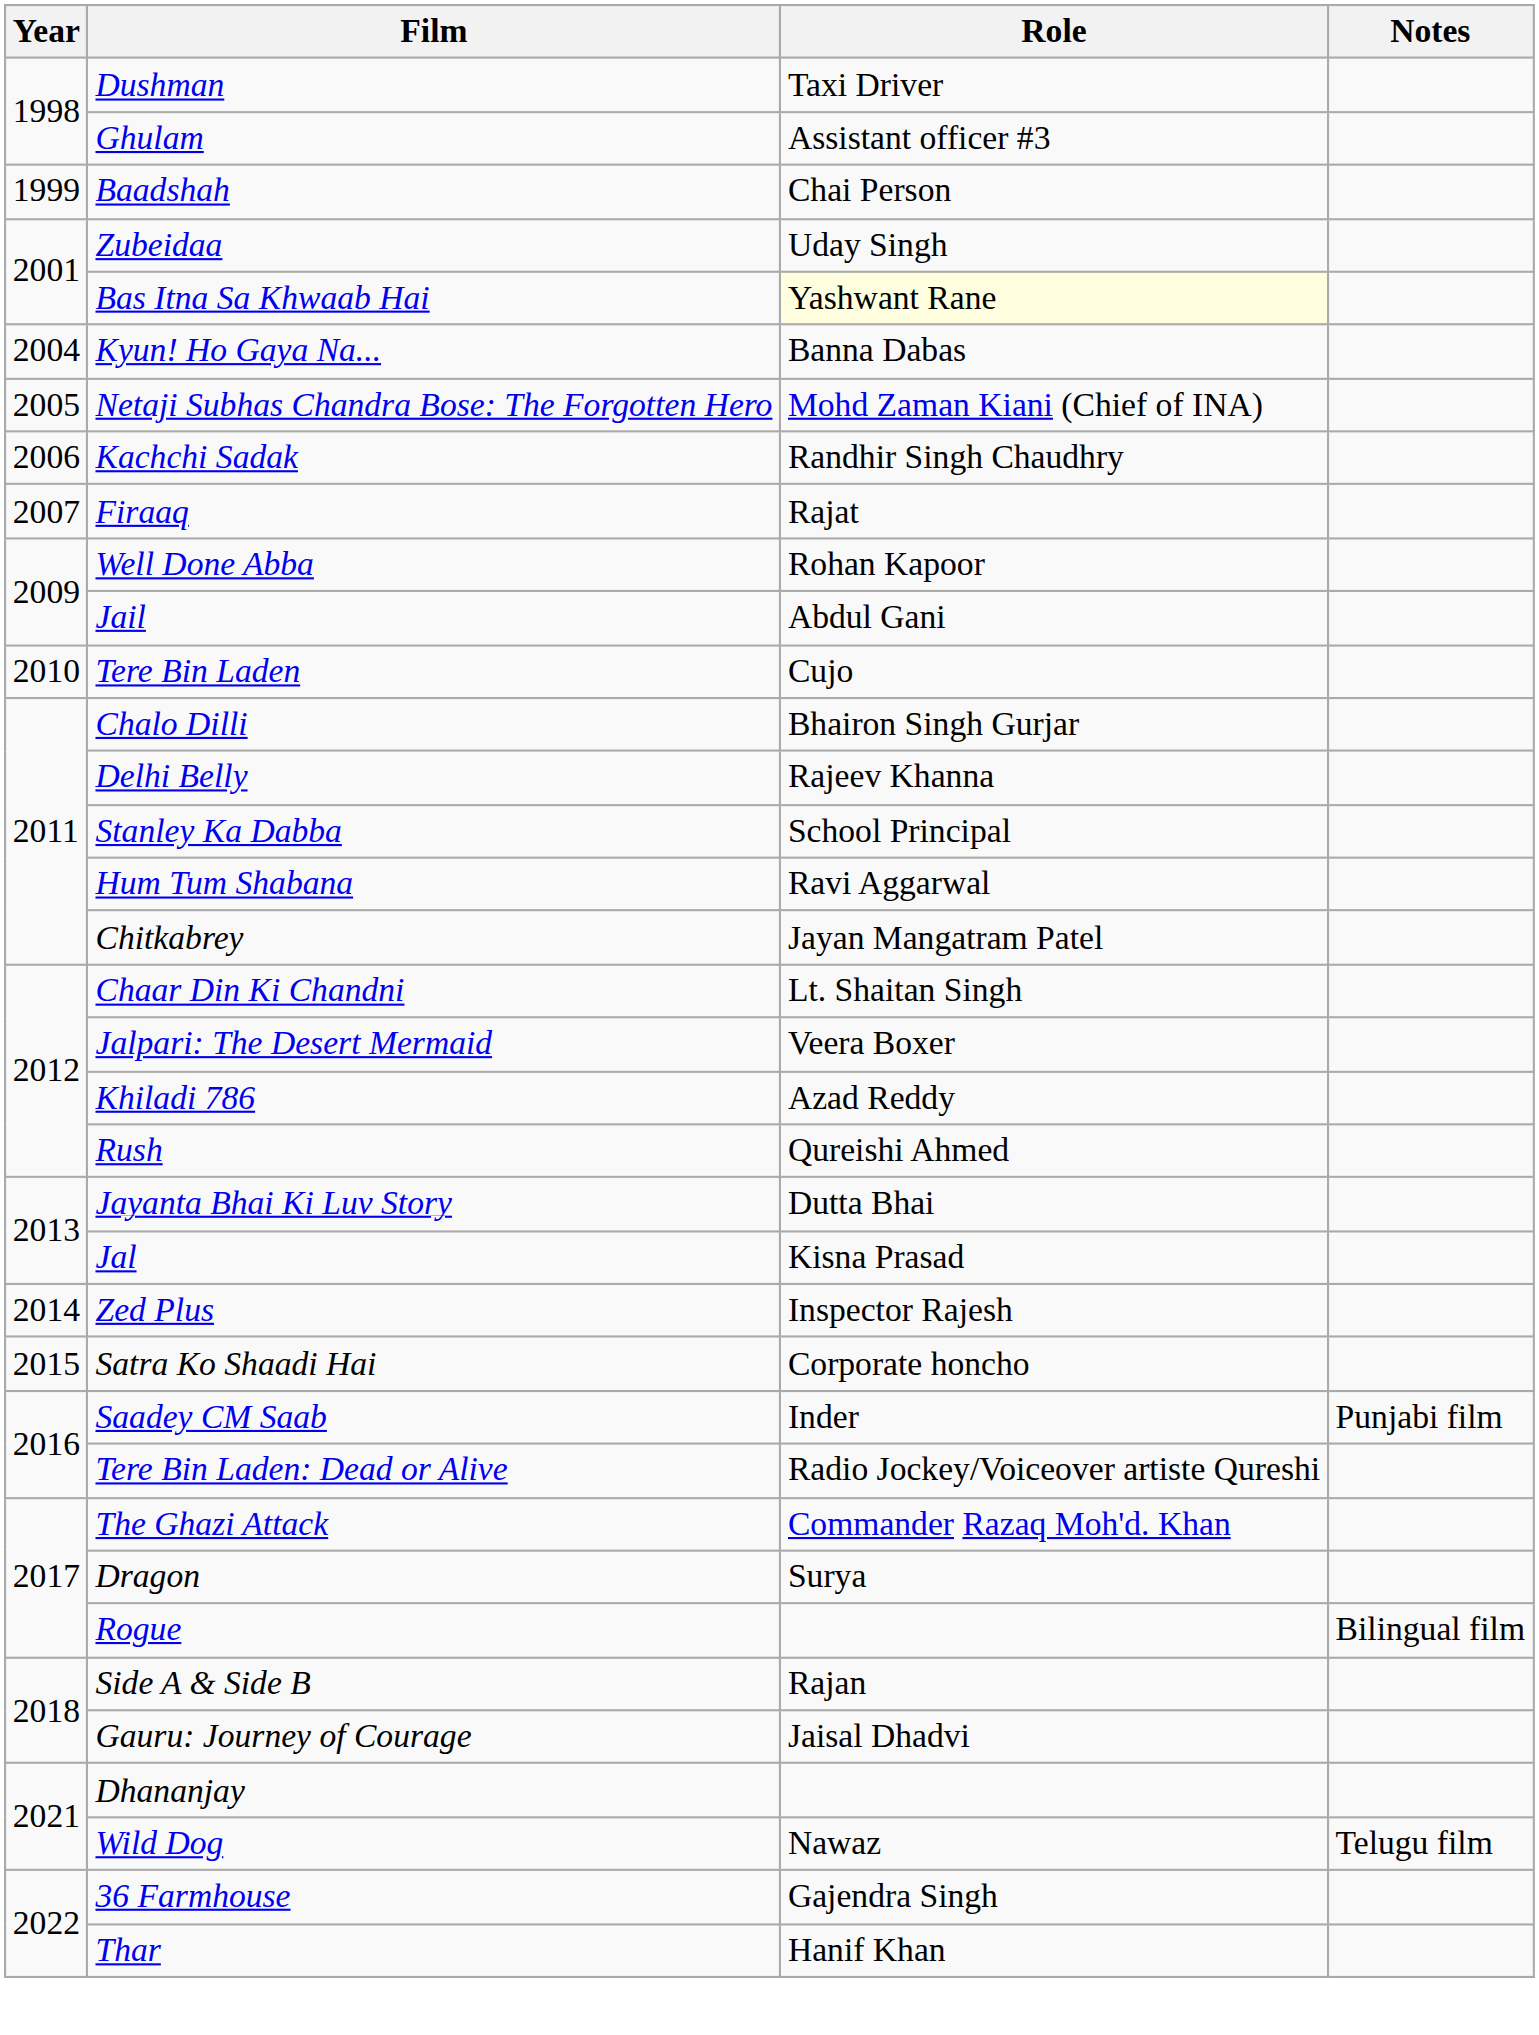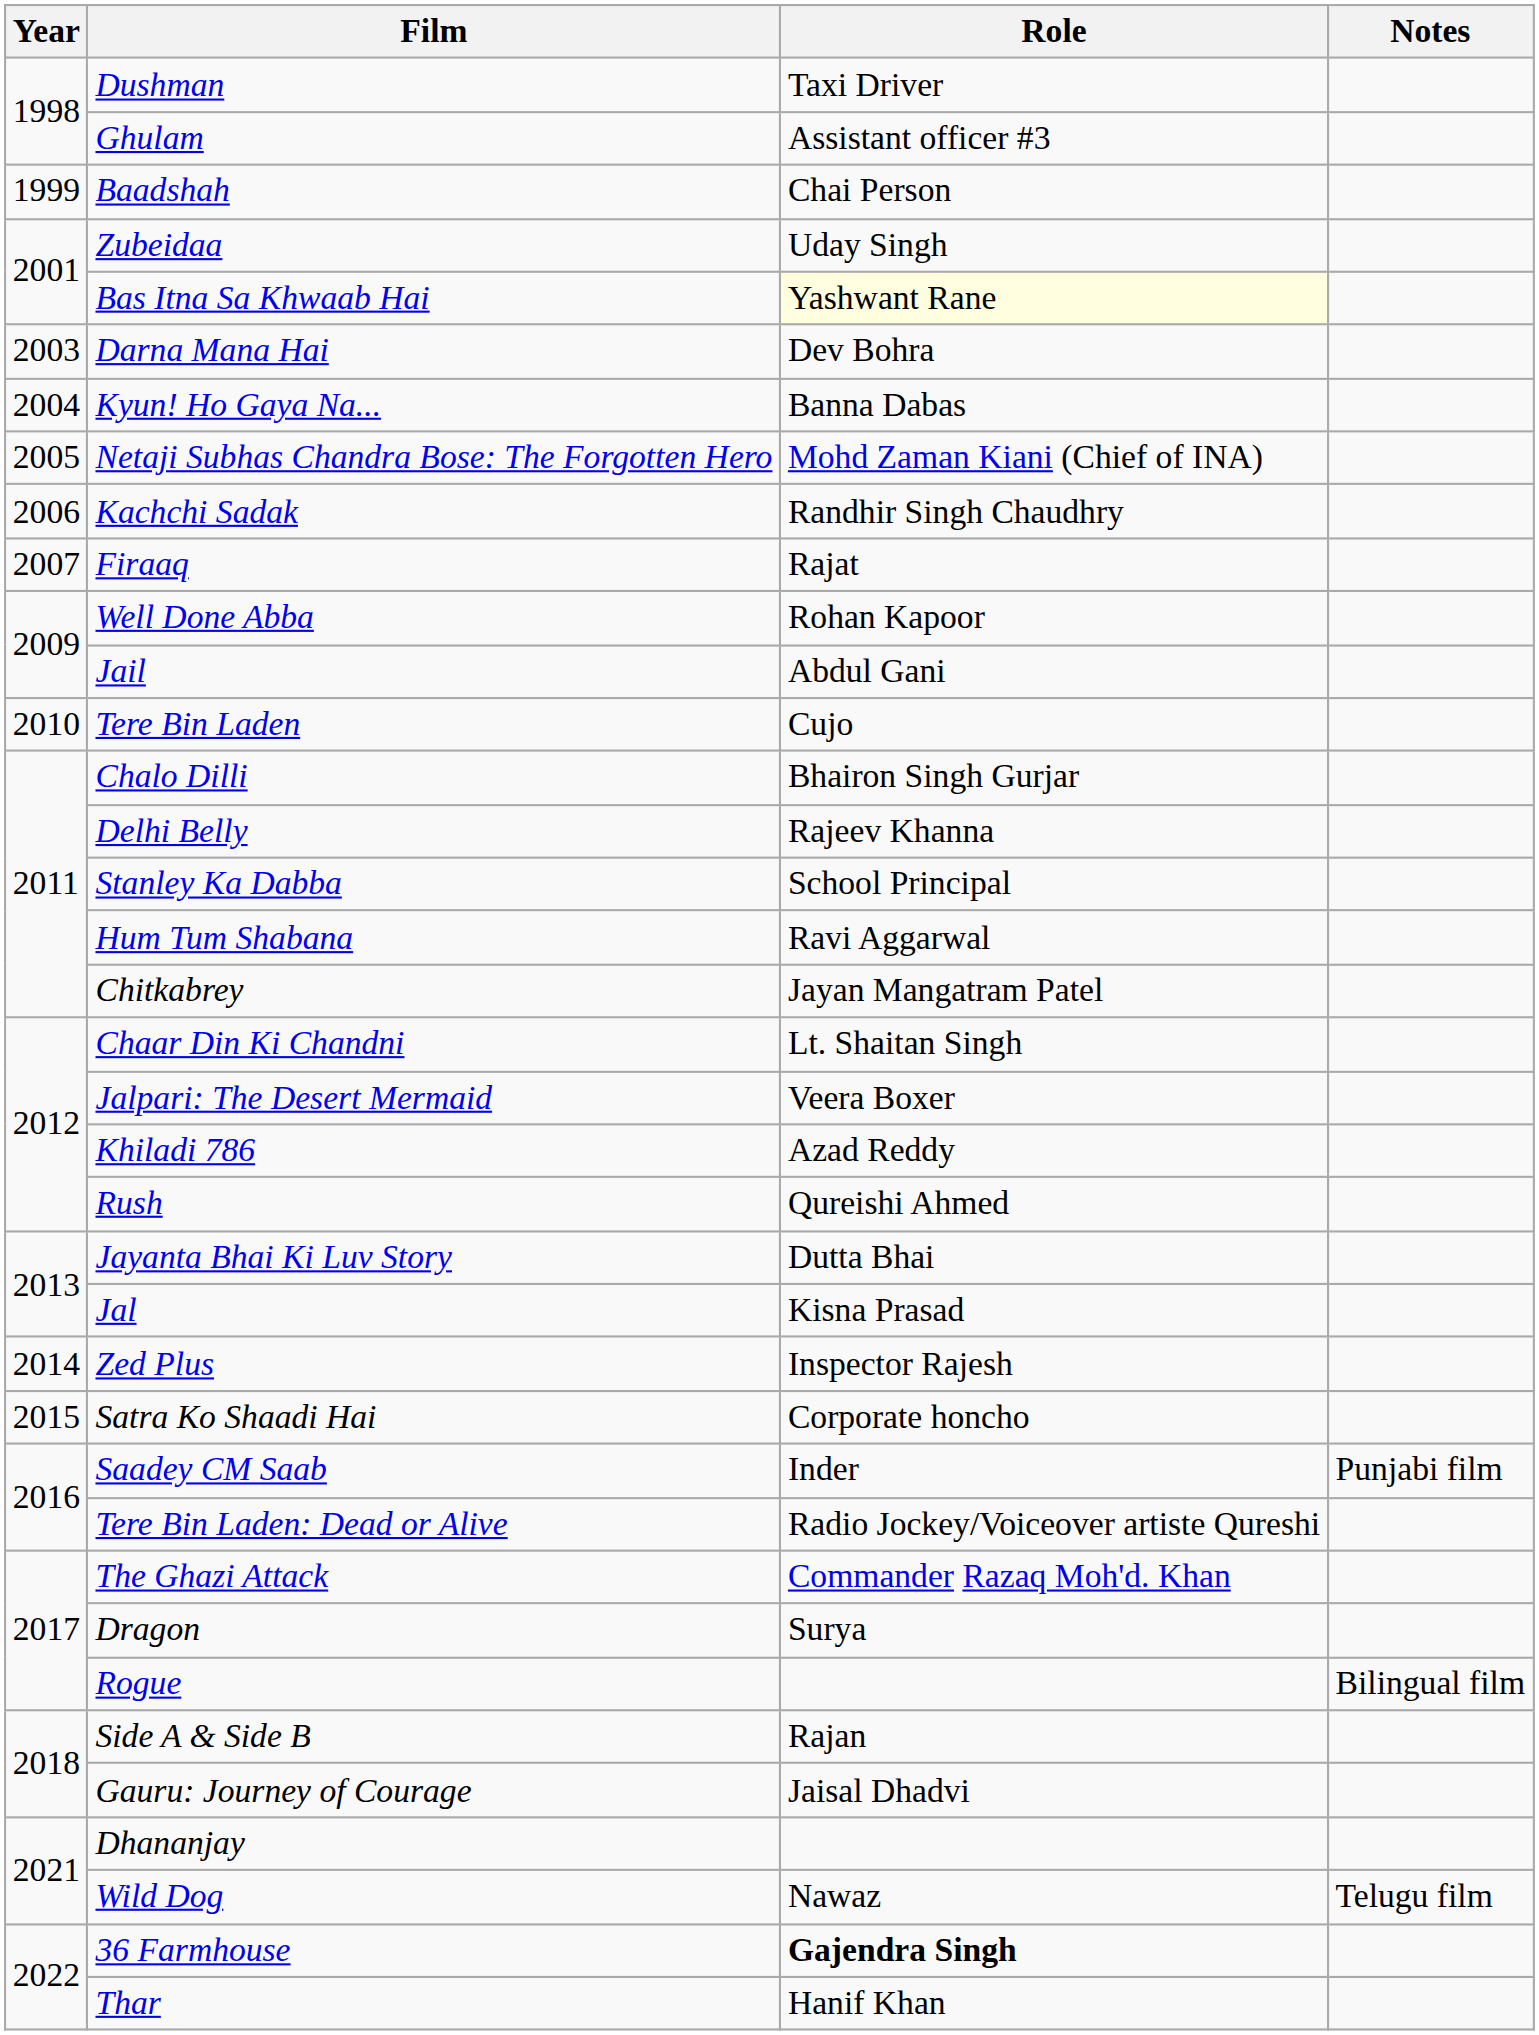+ row: 2003 | Darna Mana Hai | Dev Bohra
36 Farmhouse | Role: normal -> bold
